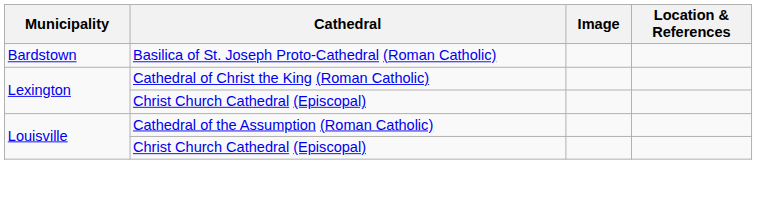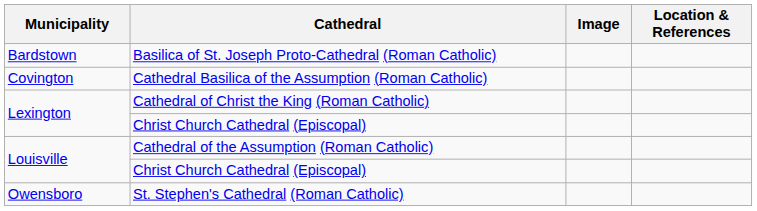+ row: Covington | Cathedral Basilica of the Assumption (Roman Catholic)
+ row: Owensboro | St. Stephen's Cathedral (Roman Catholic)
